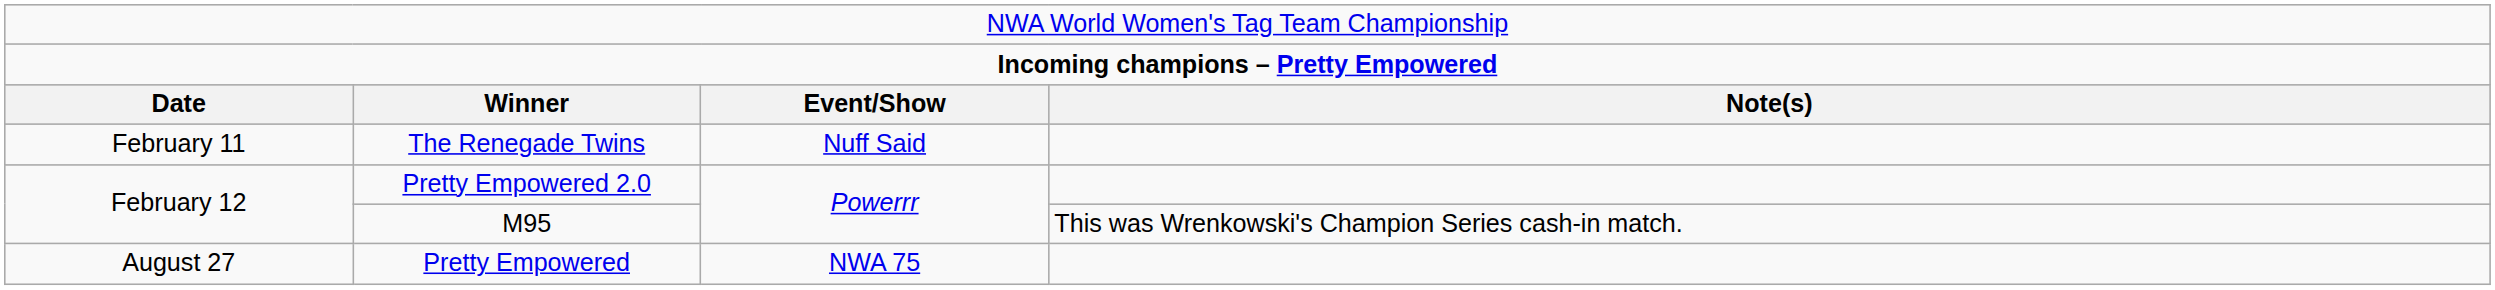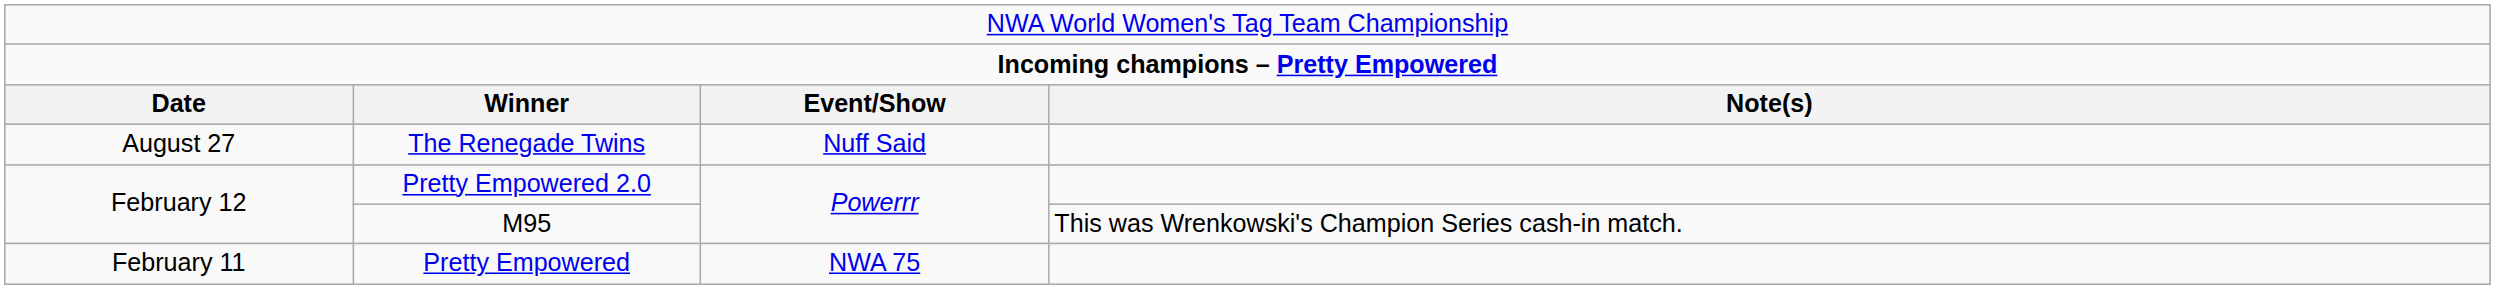The Renegade Twins | column 1: February 11 -> August 27
Pretty Empowered | column 1: August 27 -> February 11
